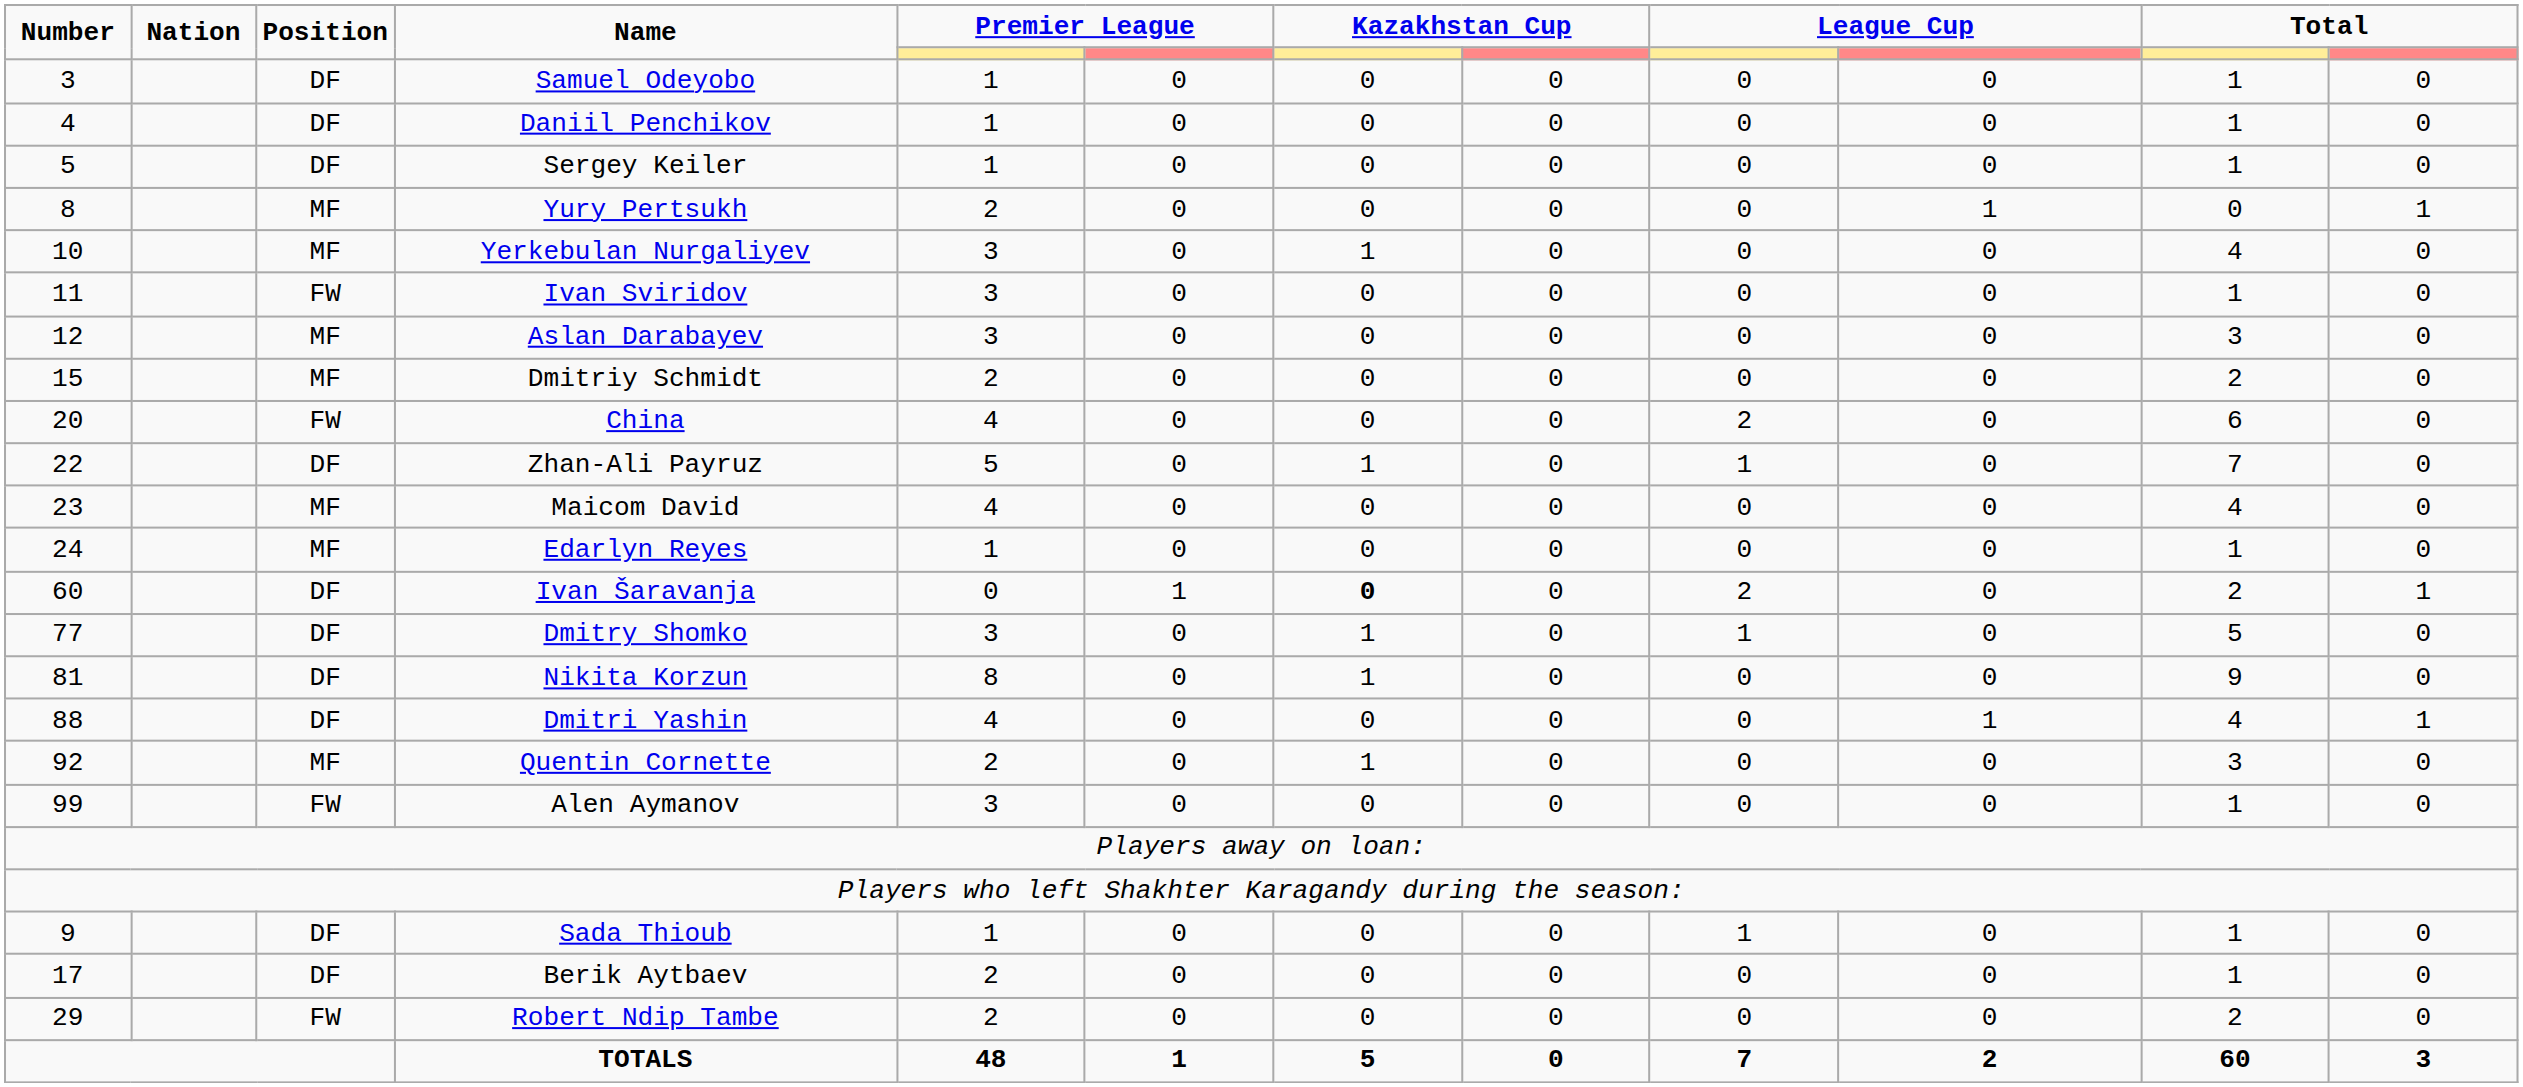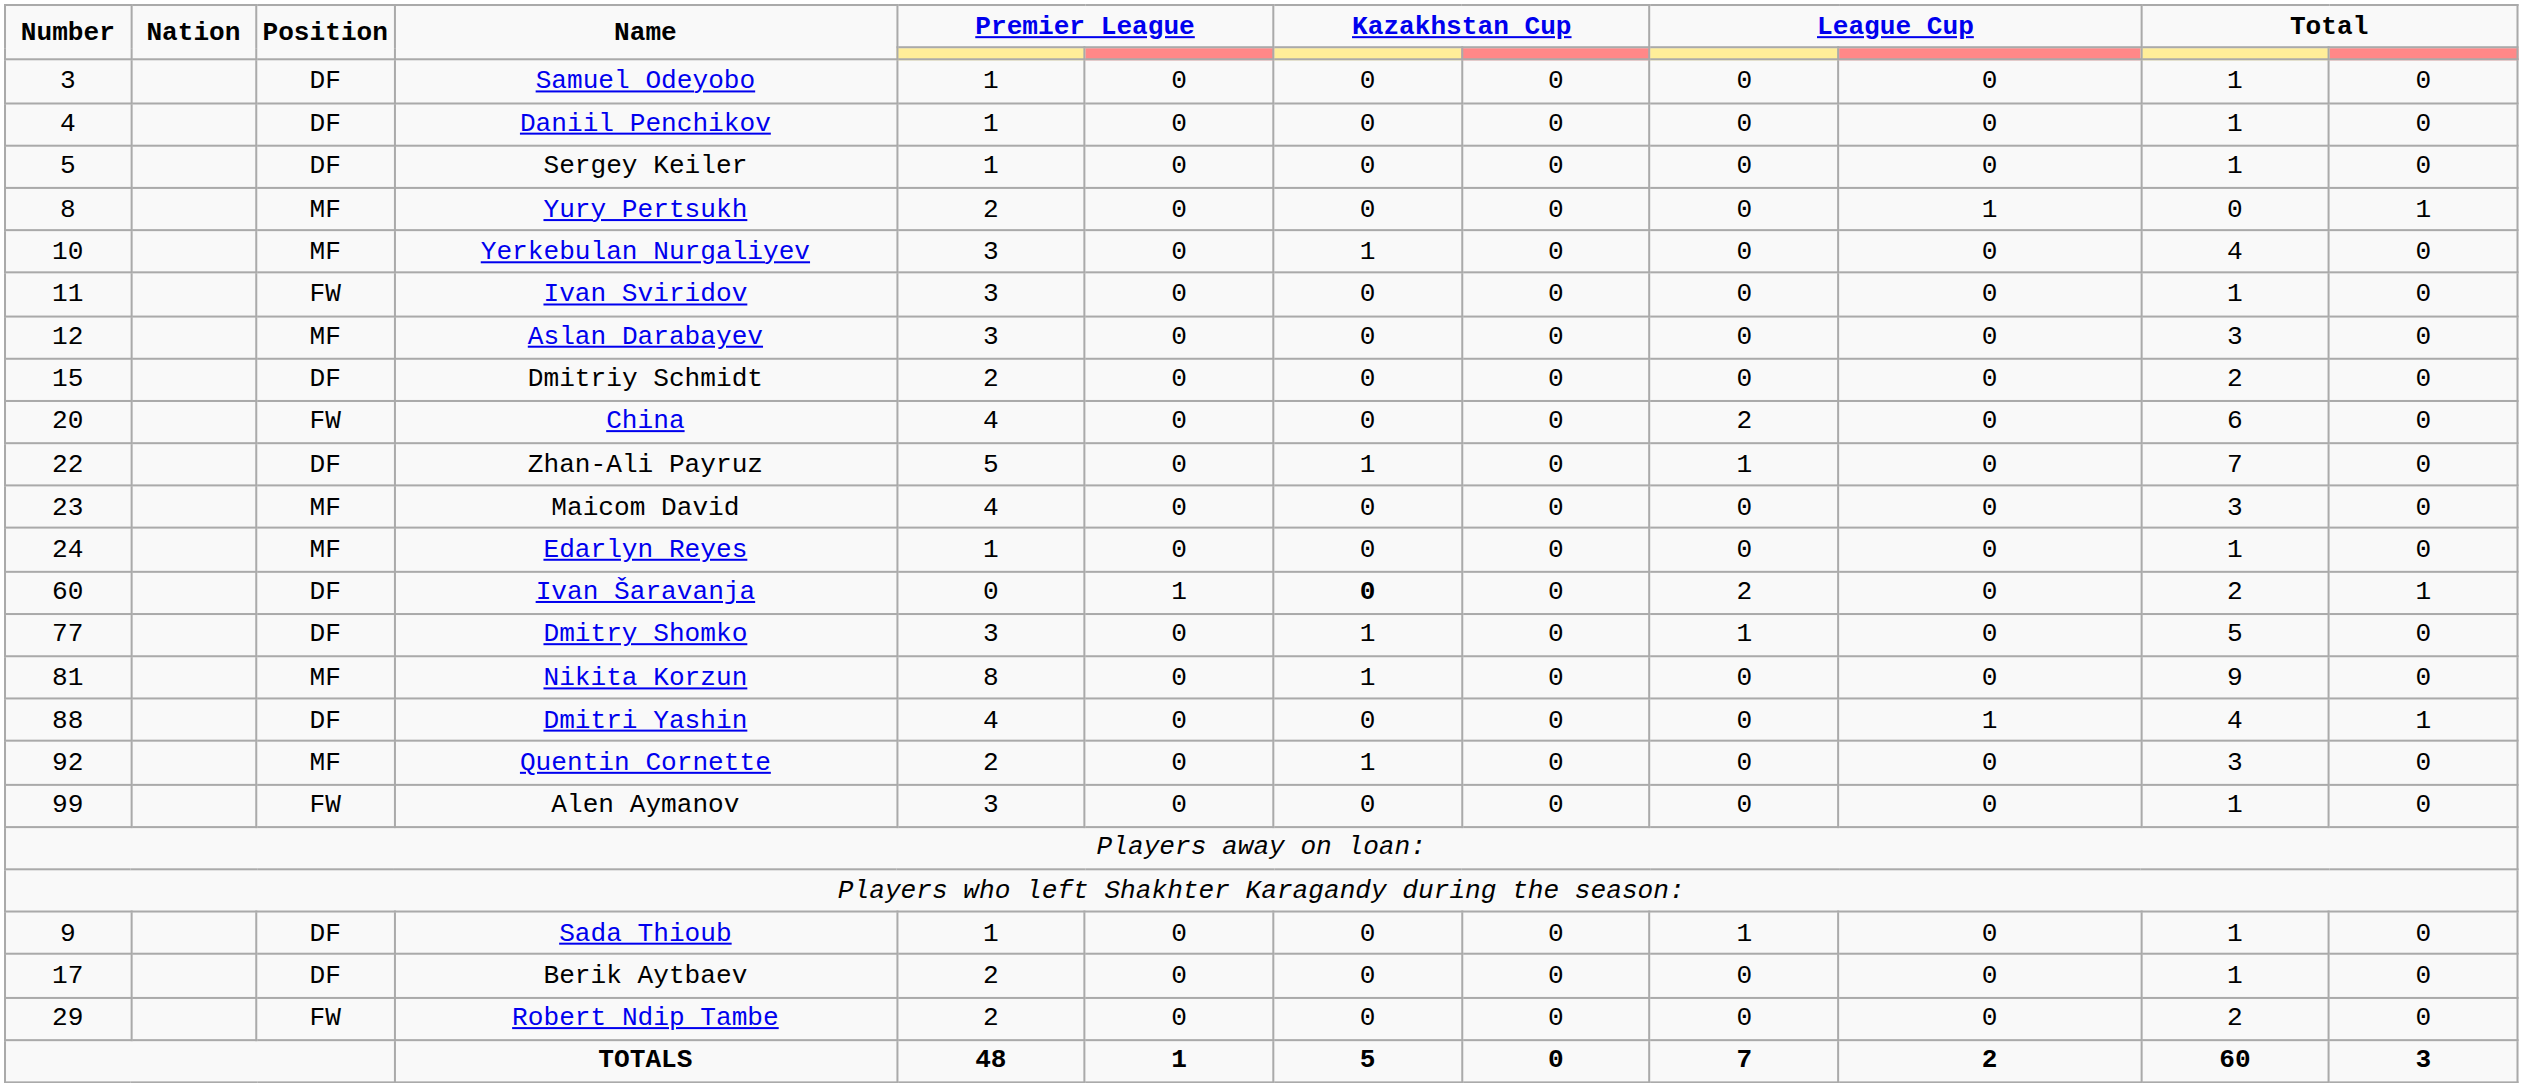Dmitriy Schmidt | Position: MF -> DF
Maicom David | column 11: 4 -> 3
Nikita Korzun | Position: DF -> MF
